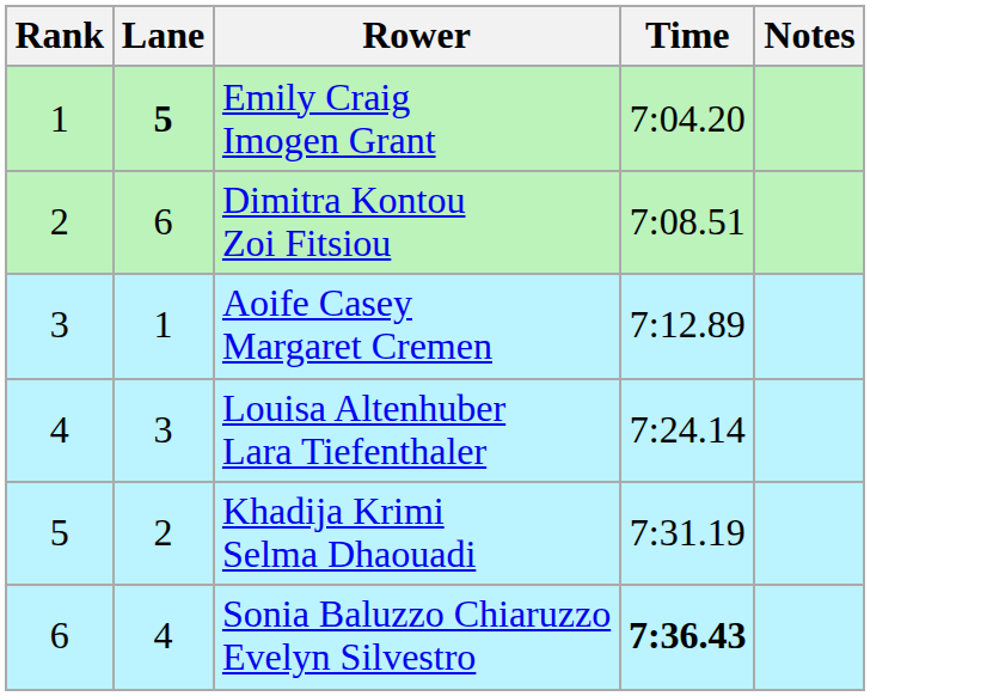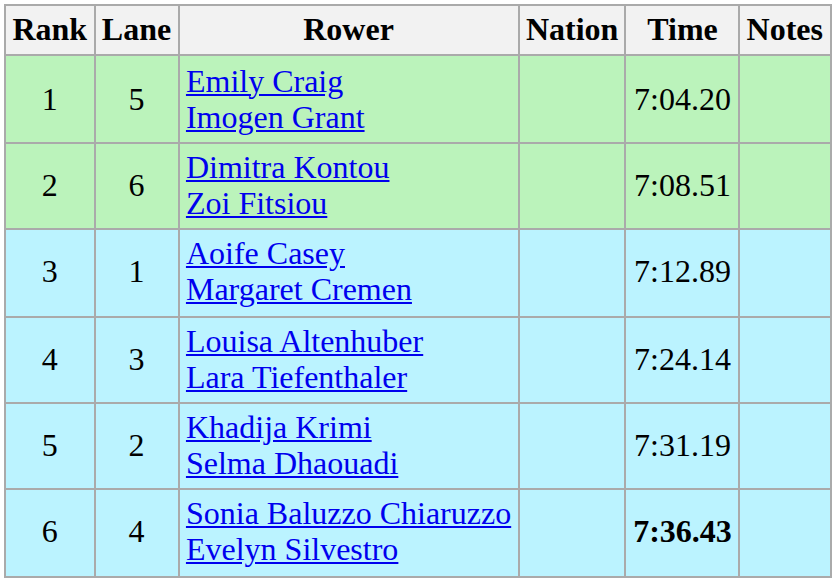+ column: Nation
Emily Craig Imogen Grant | Lane: bold -> normal
